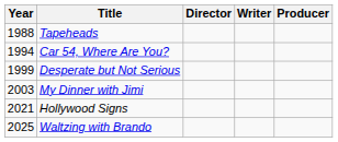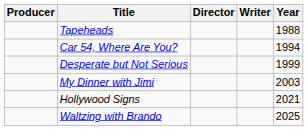columns swapped: Year <-> Producer
